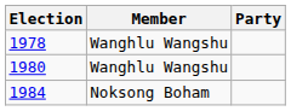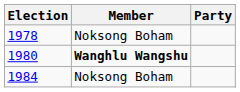1978 | Member: Wanghlu Wangshu -> Noksong Boham
1980 | Member: normal -> bold
